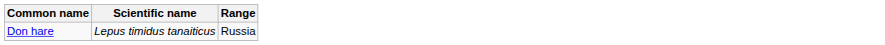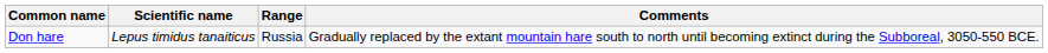+ column: Comments | Gradually replaced by the extant mountain hare south to north until becoming extinct during the Subboreal, 3050-550 BCE.
